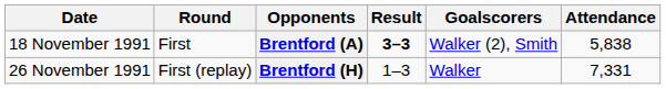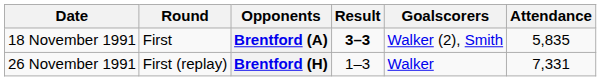Brentford (A) | Attendance: 5,838 -> 5,835
